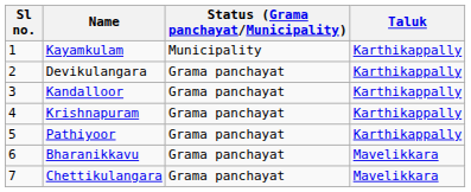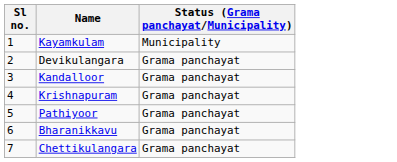- column: Taluk | Karthikappally | Karthikappally | Karthikappally | Karthikappally | Karthikappally | Mavelikkara | Mavelikkara
